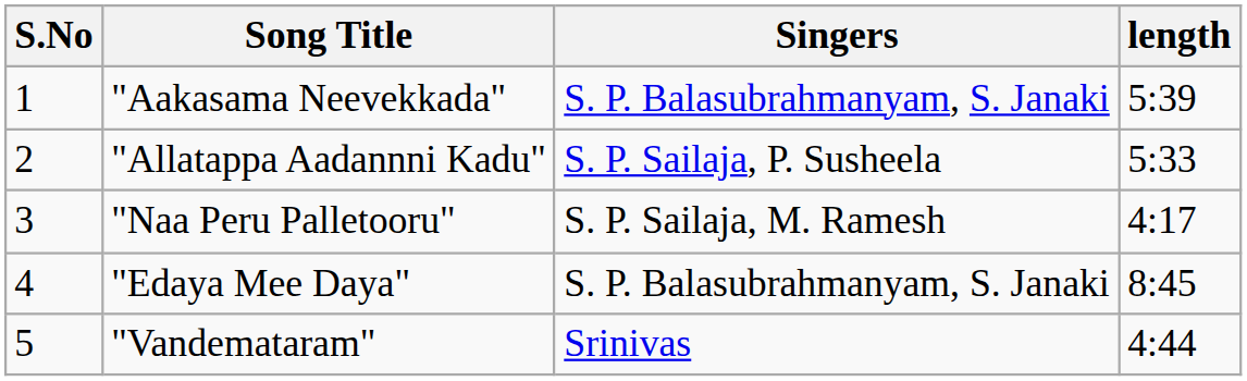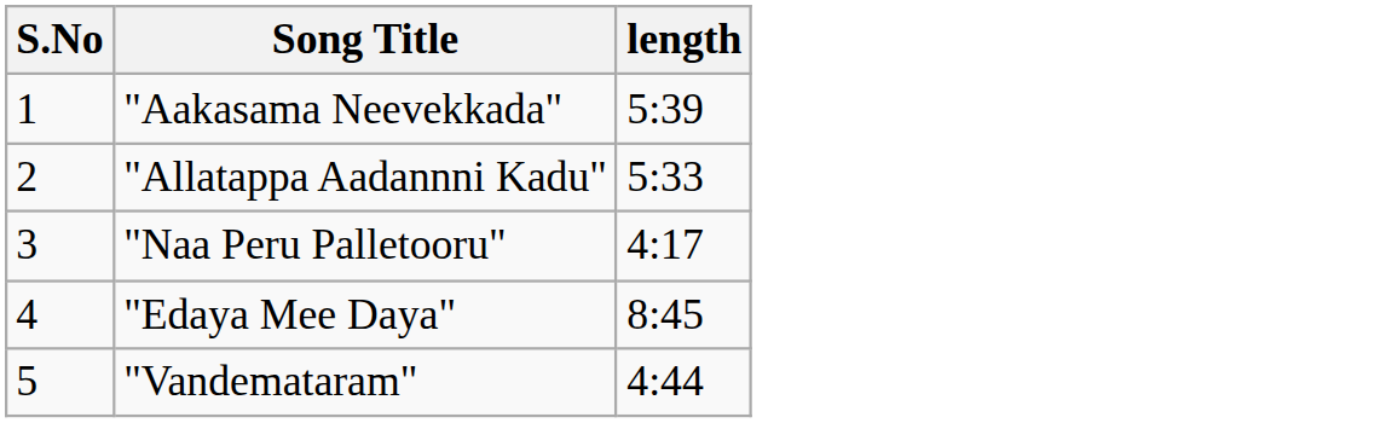- column: Singers | S. P. Balasubrahmanyam, S. Janaki | S. P. Sailaja, P. Susheela | S. P. Sailaja, M. Ramesh | S. P. Balasubrahmanyam, S. Janaki | Srinivas
